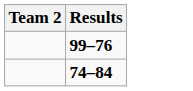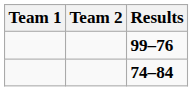+ column: Team 1
